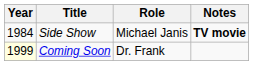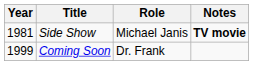Side Show | Year: 1984 -> 1981
Coming Soon | Year: lightyellow background -> no background
